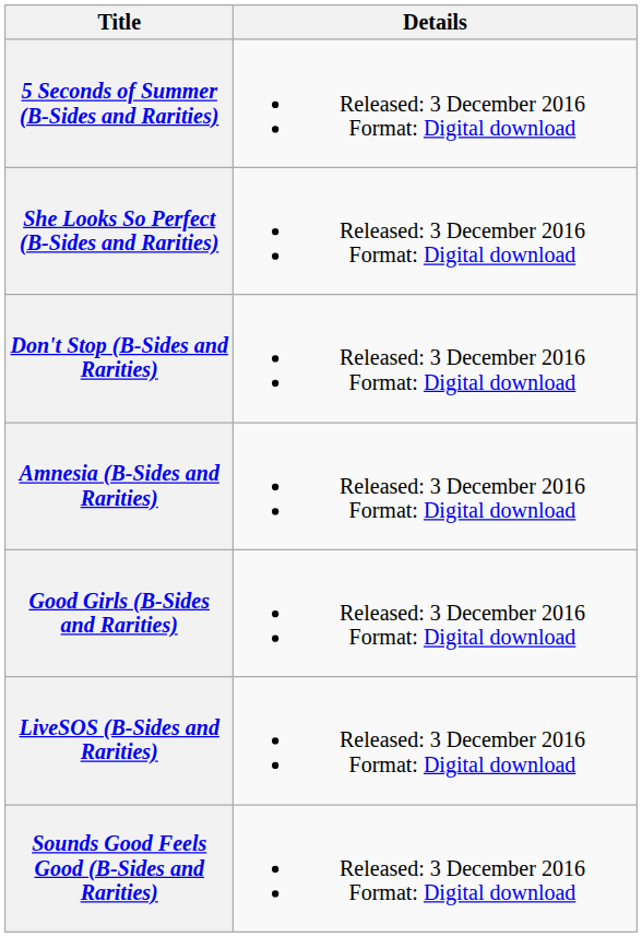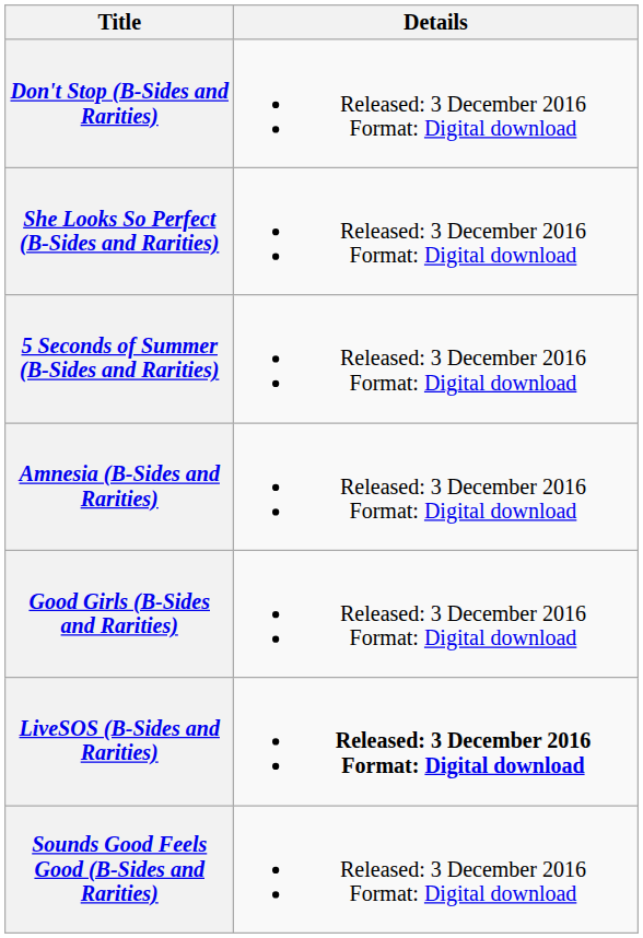rows swapped: 5 Seconds of Summer (B-Sides and Rarities) <-> Don't Stop (B-Sides and Rarities)
LiveSOS (B-Sides and Rarities) | Details: normal -> bold
